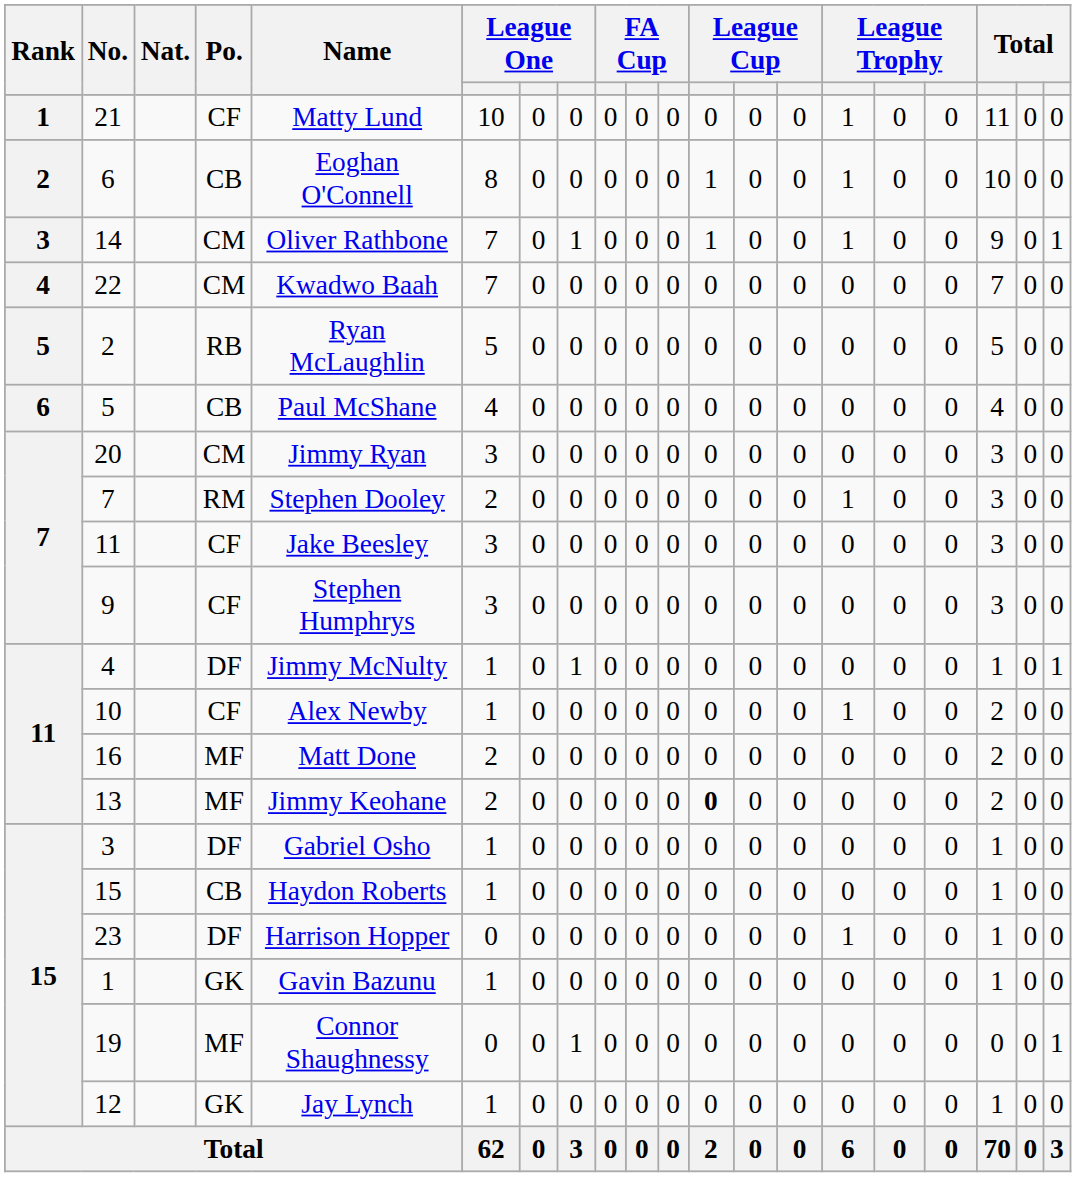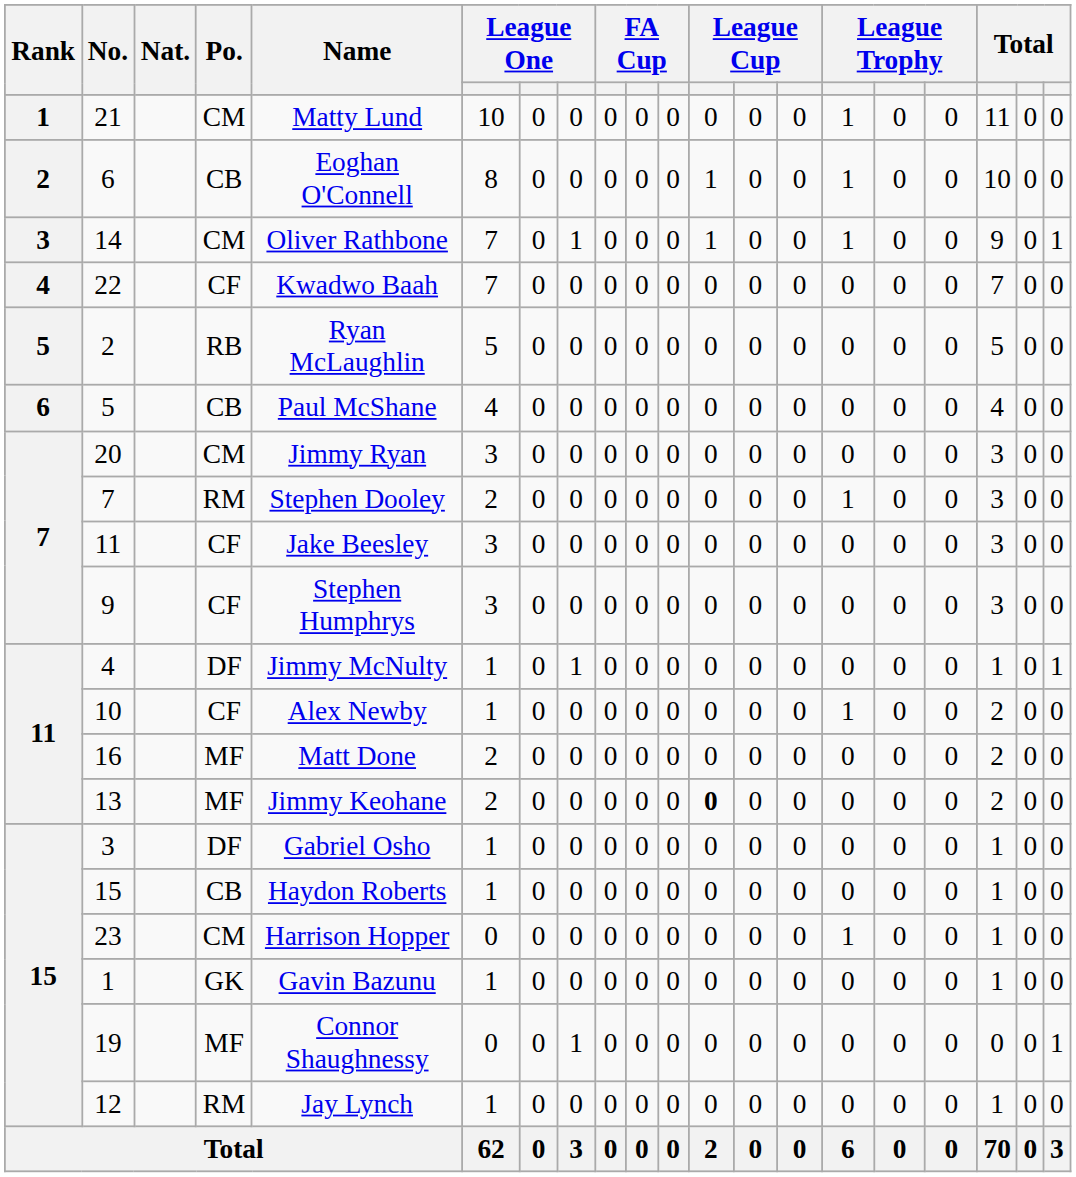21 | Po.: CF -> CM
22 | Po.: CM -> CF
23 | Po.: DF -> CM
12 | Po.: GK -> RM
